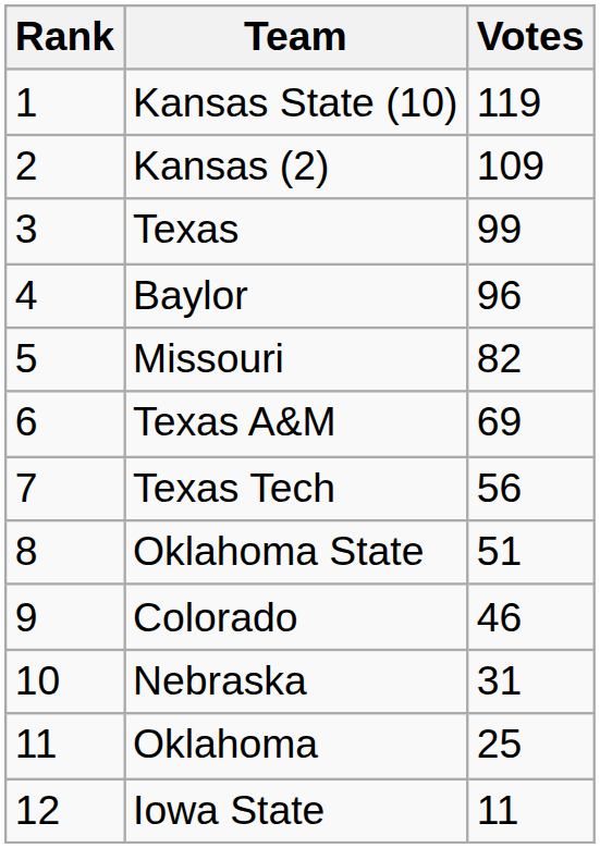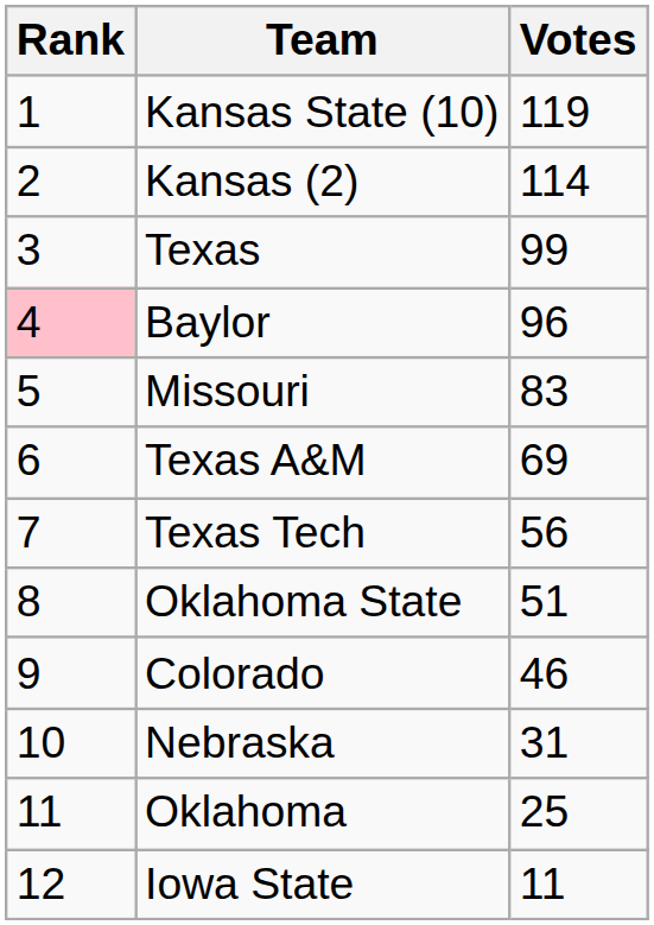Kansas (2) | Votes: 109 -> 114
Baylor | Rank: no background -> pink background
Missouri | Votes: 82 -> 83
